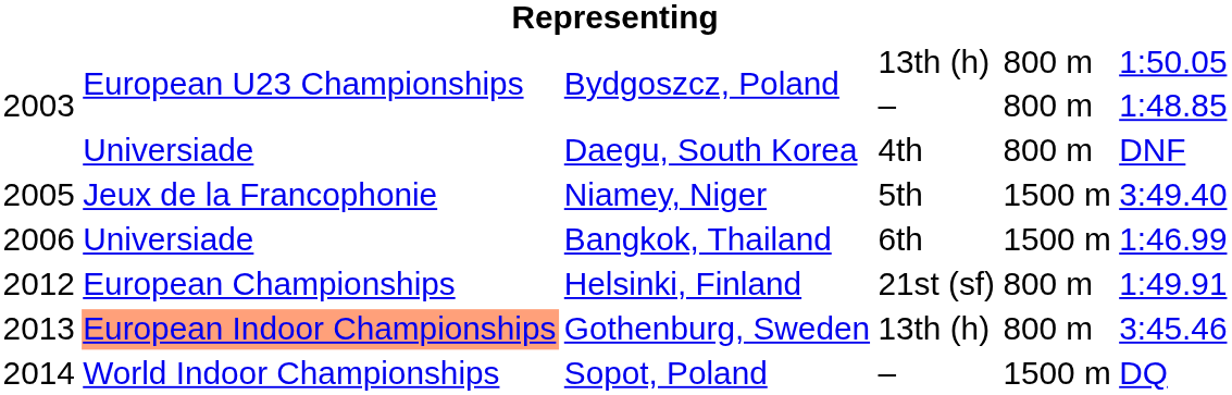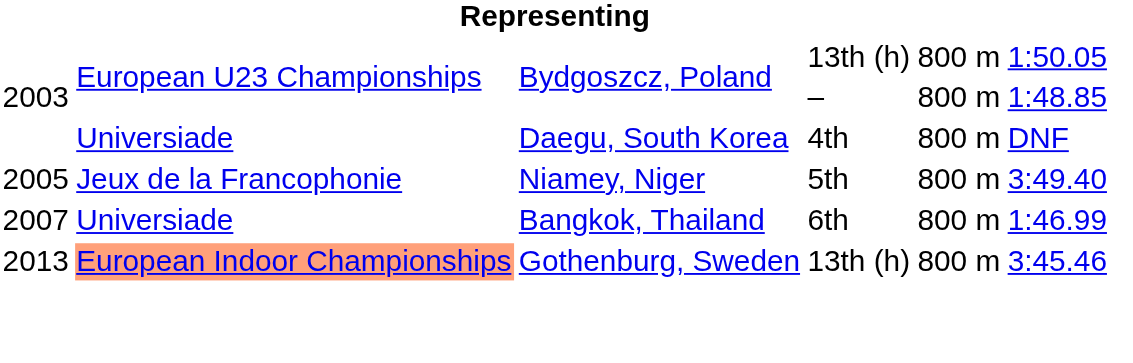Niamey, Niger | column 5: 1500 m -> 800 m
Bangkok, Thailand | column 1: 2006 -> 2007
Bangkok, Thailand | column 5: 1500 m -> 800 m
- row: 2012 | European Championships | Helsinki, Finland | 21st (sf) | 800 m | 1:49.91
- row: 2014 | World Indoor Championships | Sopot, Poland | – | 1500 m | DQ
